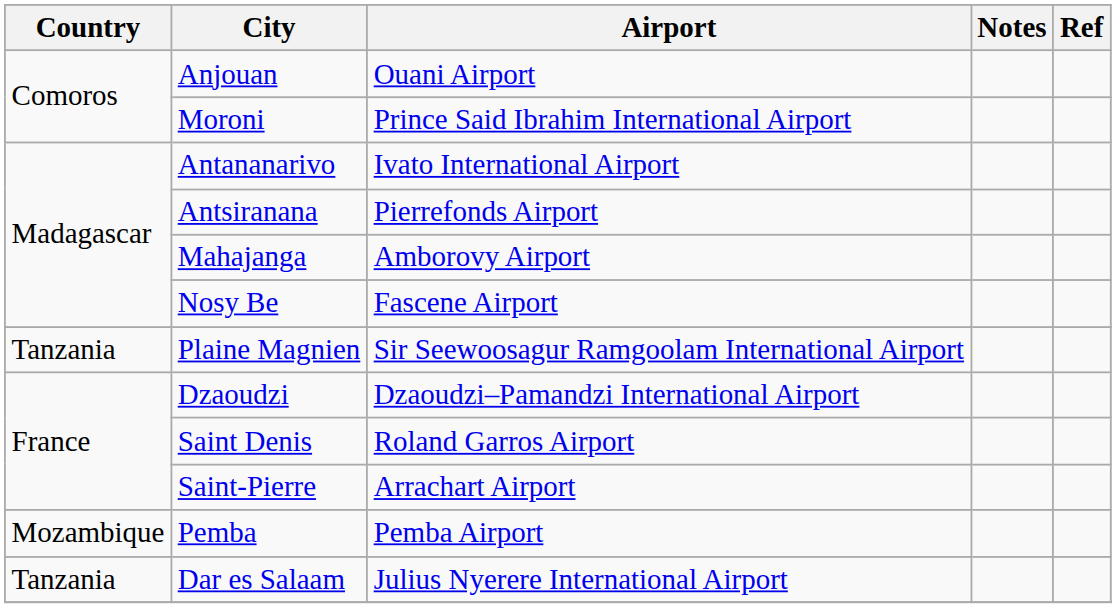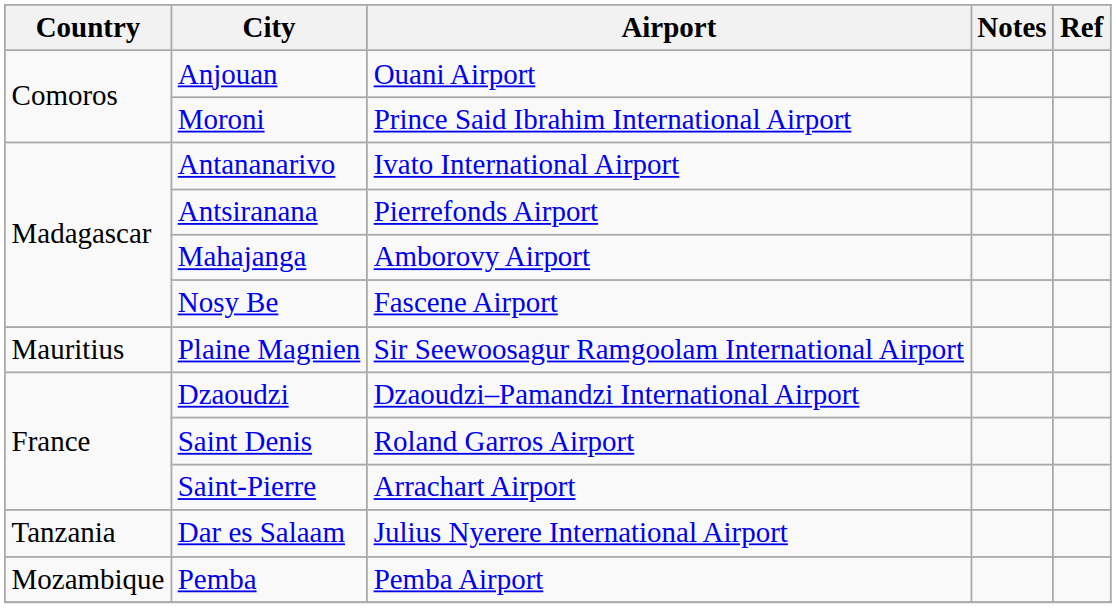Plaine Magnien | Country: Tanzania -> Mauritius
rows swapped: Pemba <-> Dar es Salaam
